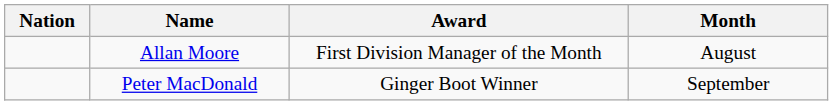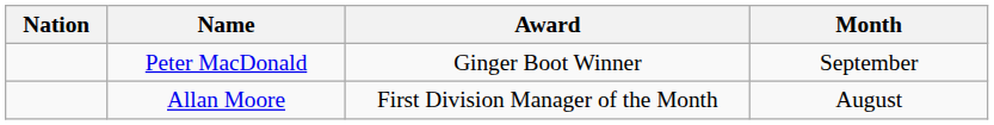rows swapped: Allan Moore <-> Peter MacDonald
